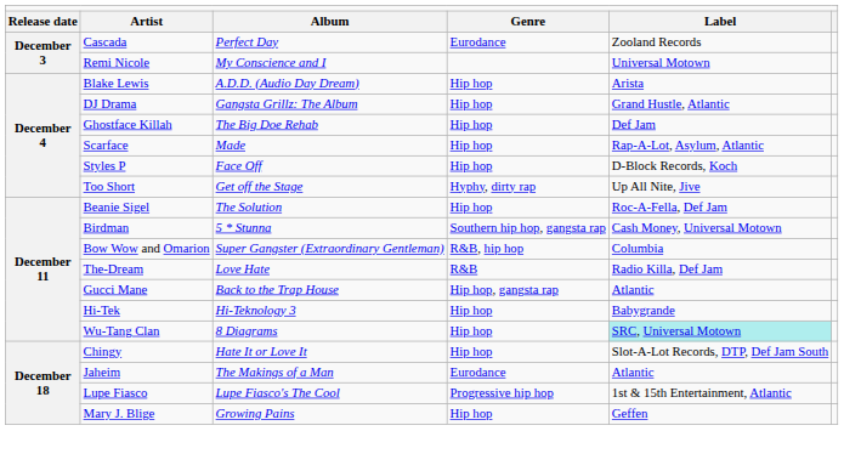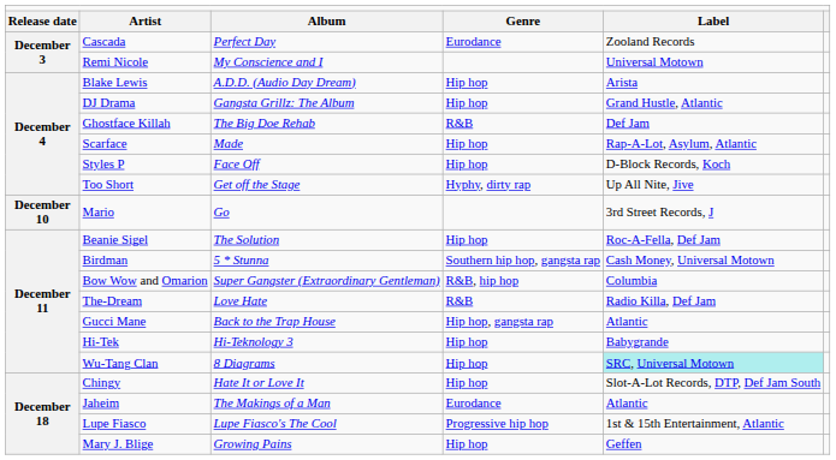Ghostface Killah | column 4: Hip hop -> R&B
+ row: December 10 | Mario | Go | 3rd Street Records, J
